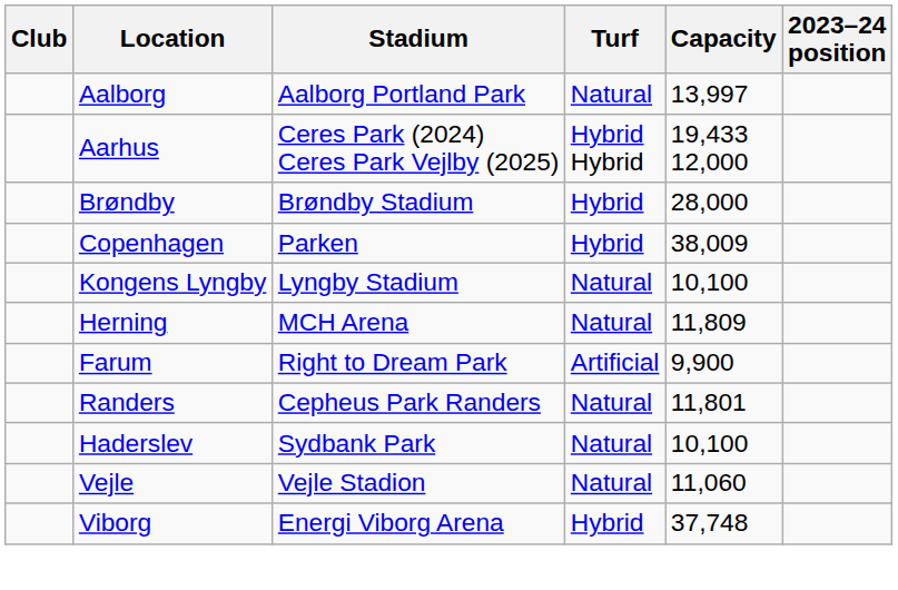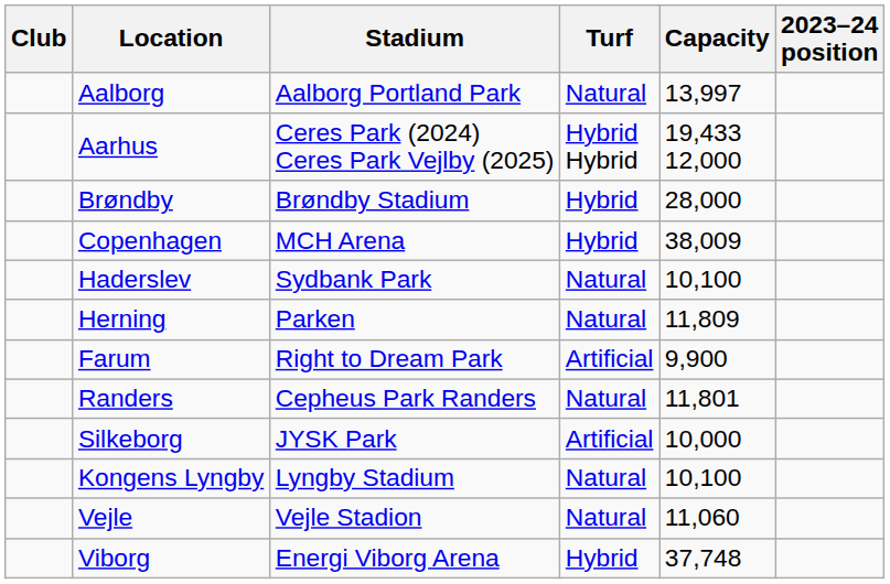Copenhagen | Stadium: Parken -> MCH Arena
rows swapped: Kongens Lyngby <-> Haderslev
Herning | Stadium: MCH Arena -> Parken
+ row: Silkeborg | JYSK Park | Artificial | 10,000
